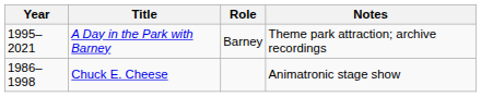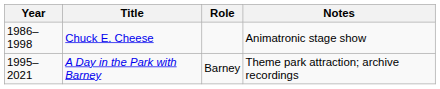rows swapped: Chuck E. Cheese <-> A Day in the Park with Barney
